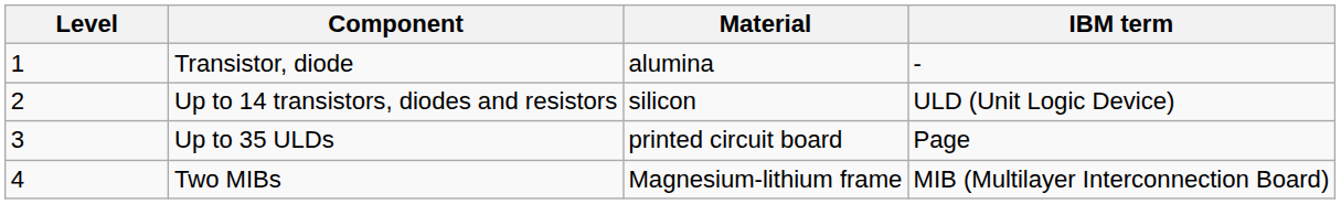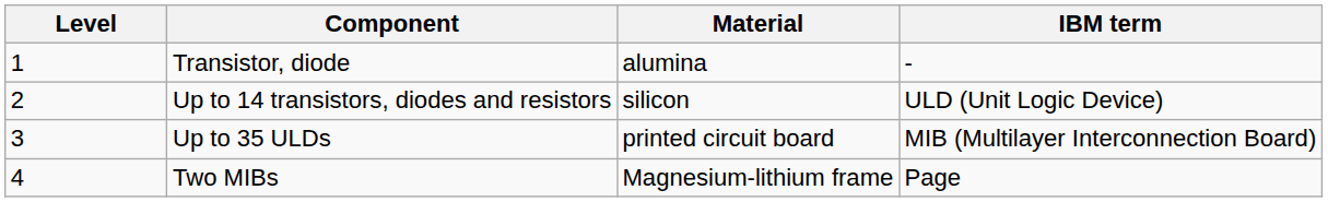Up to 35 ULDs | IBM term: Page -> MIB (Multilayer Interconnection Board)
Two MIBs | IBM term: MIB (Multilayer Interconnection Board) -> Page
